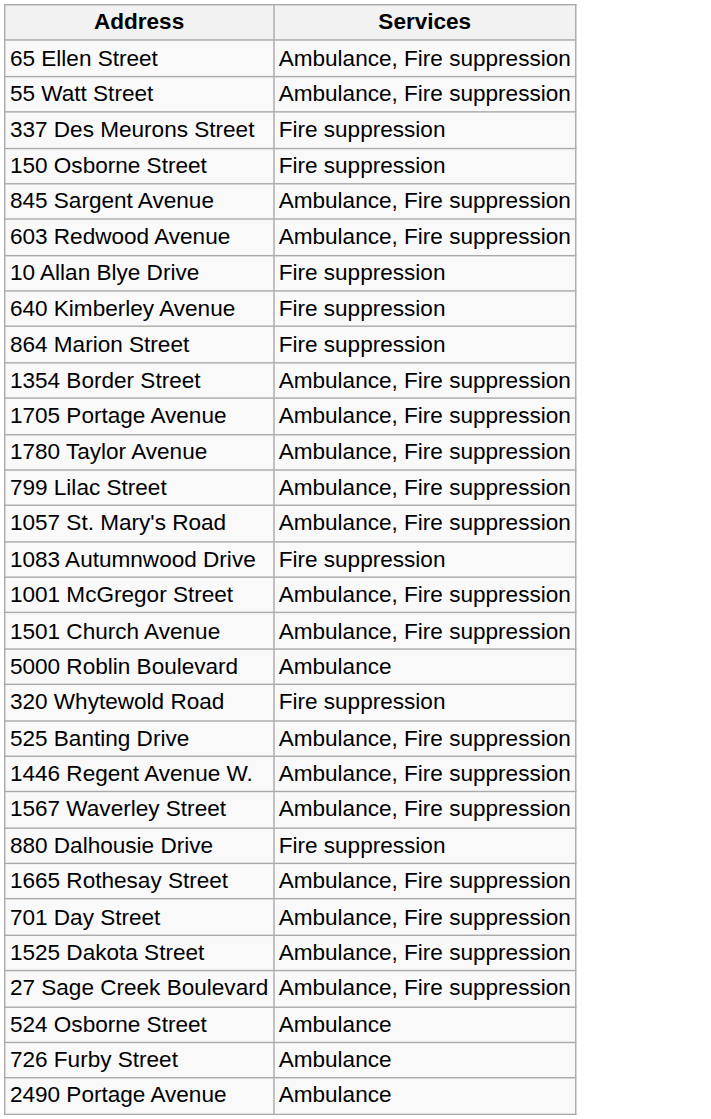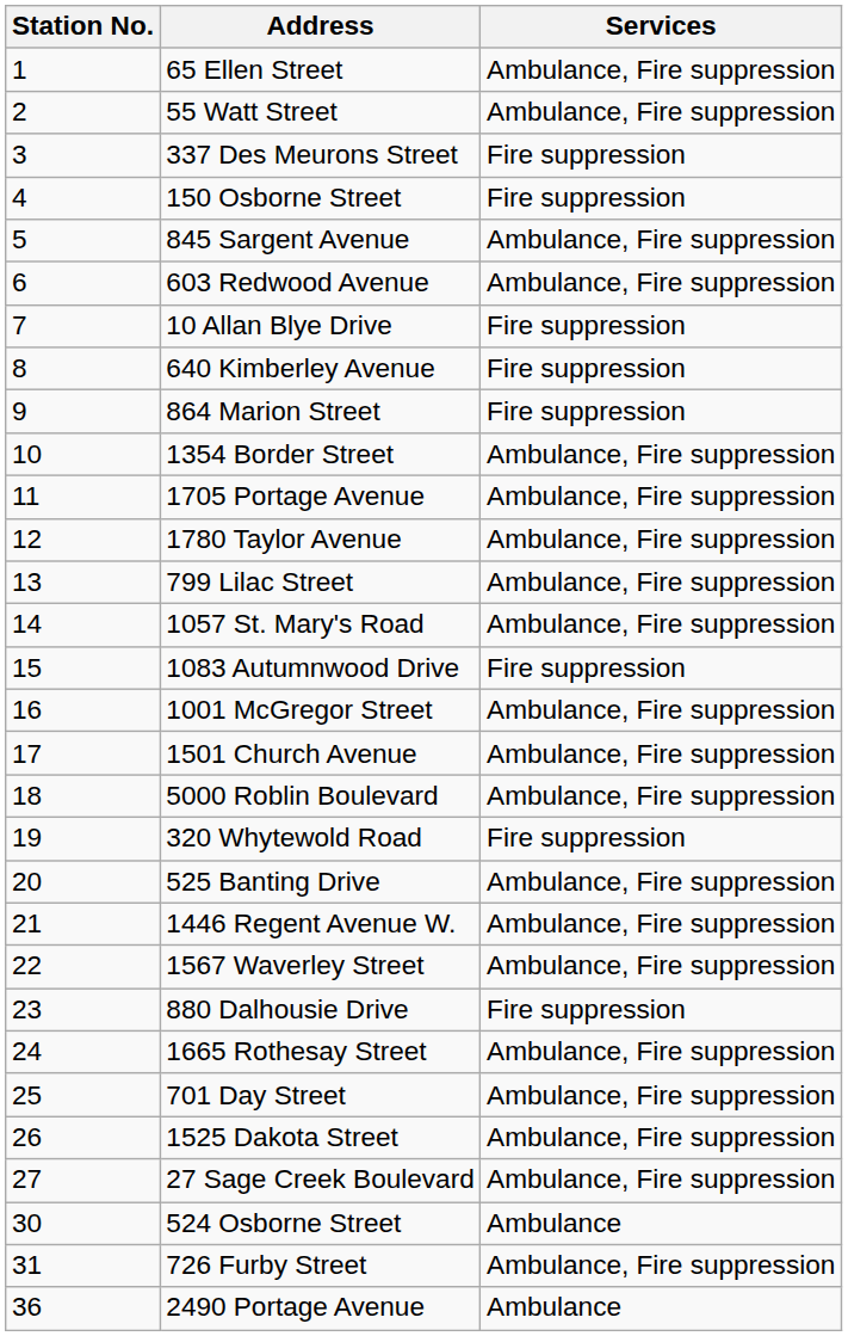+ column: Station No. | 1 | 2 | 3 | 4 | 5 | 6 | 7 | 8 | 9 | 10 | 11 | 12 | 13 | 14 | 15 | 16 | 17 | 18 | 19 | 20 | 21 | 22 | 23 | 24 | 25 | 26 | 27 | 30 | 31 | 36
5000 Roblin Boulevard | Services: Ambulance -> Ambulance, Fire suppression
726 Furby Street | Services: Ambulance -> Ambulance, Fire suppression
